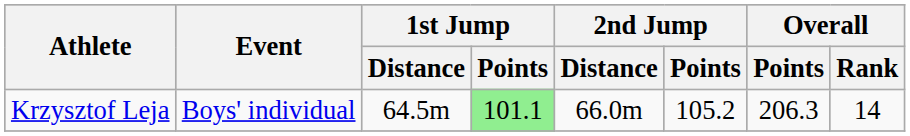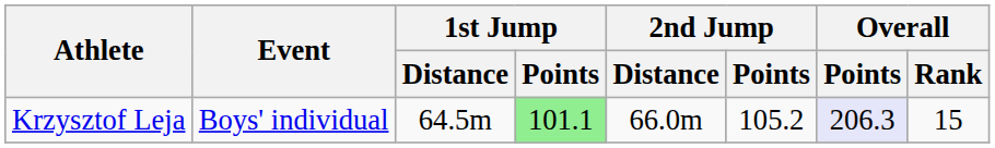Krzysztof Leja | Overall / Points: no background -> lavender background
Krzysztof Leja | Overall / Rank: 14 -> 15
